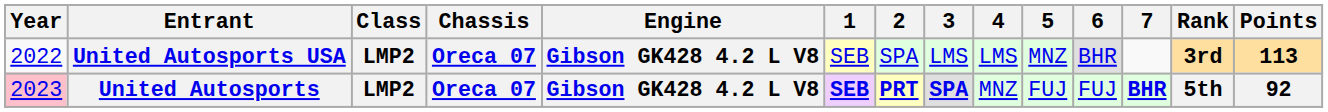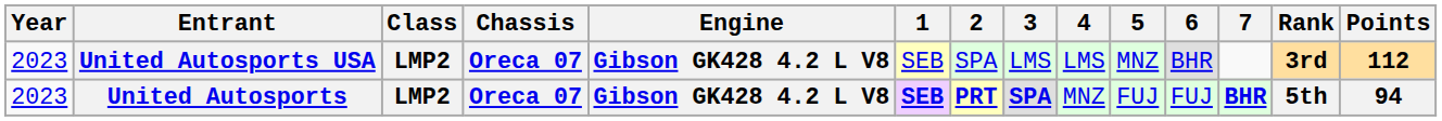United Autosports USA | Year: 2022 -> 2023
United Autosports USA | Points: 113 -> 112
United Autosports | Year: pink background -> no background
United Autosports | Points: 92 -> 94
